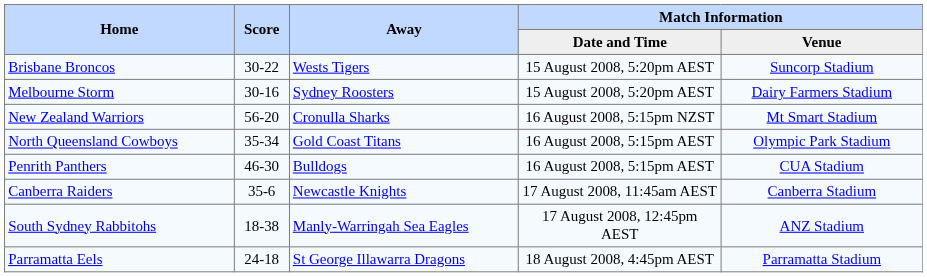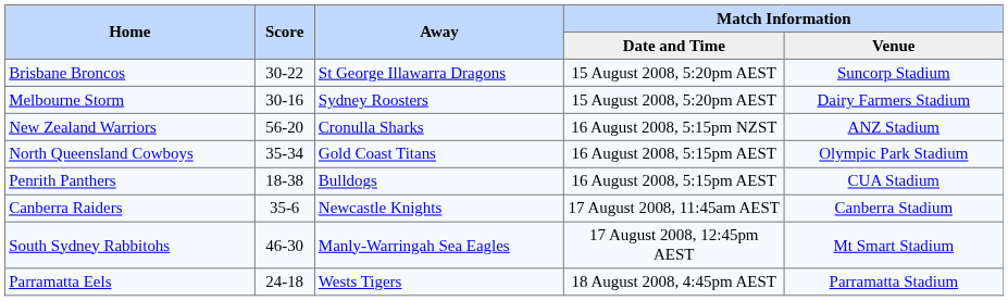Brisbane Broncos | Away: Wests Tigers -> St George Illawarra Dragons
New Zealand Warriors | Match Information / Venue: Mt Smart Stadium -> ANZ Stadium
Penrith Panthers | Score: 46-30 -> 18-38
South Sydney Rabbitohs | Score: 18-38 -> 46-30
South Sydney Rabbitohs | Match Information / Venue: ANZ Stadium -> Mt Smart Stadium
Parramatta Eels | Away: St George Illawarra Dragons -> Wests Tigers
